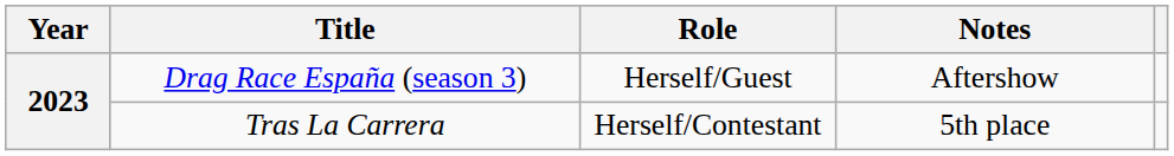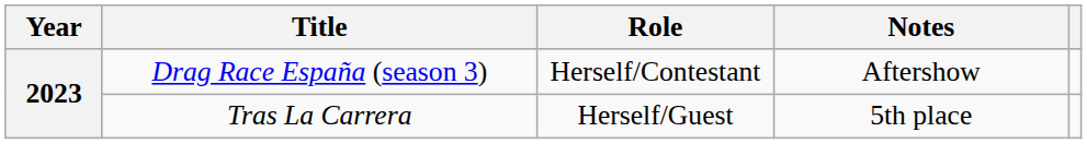Drag Race España (season 3) | Role: Herself/Guest -> Herself/Contestant
Tras La Carrera | Role: Herself/Contestant -> Herself/Guest
